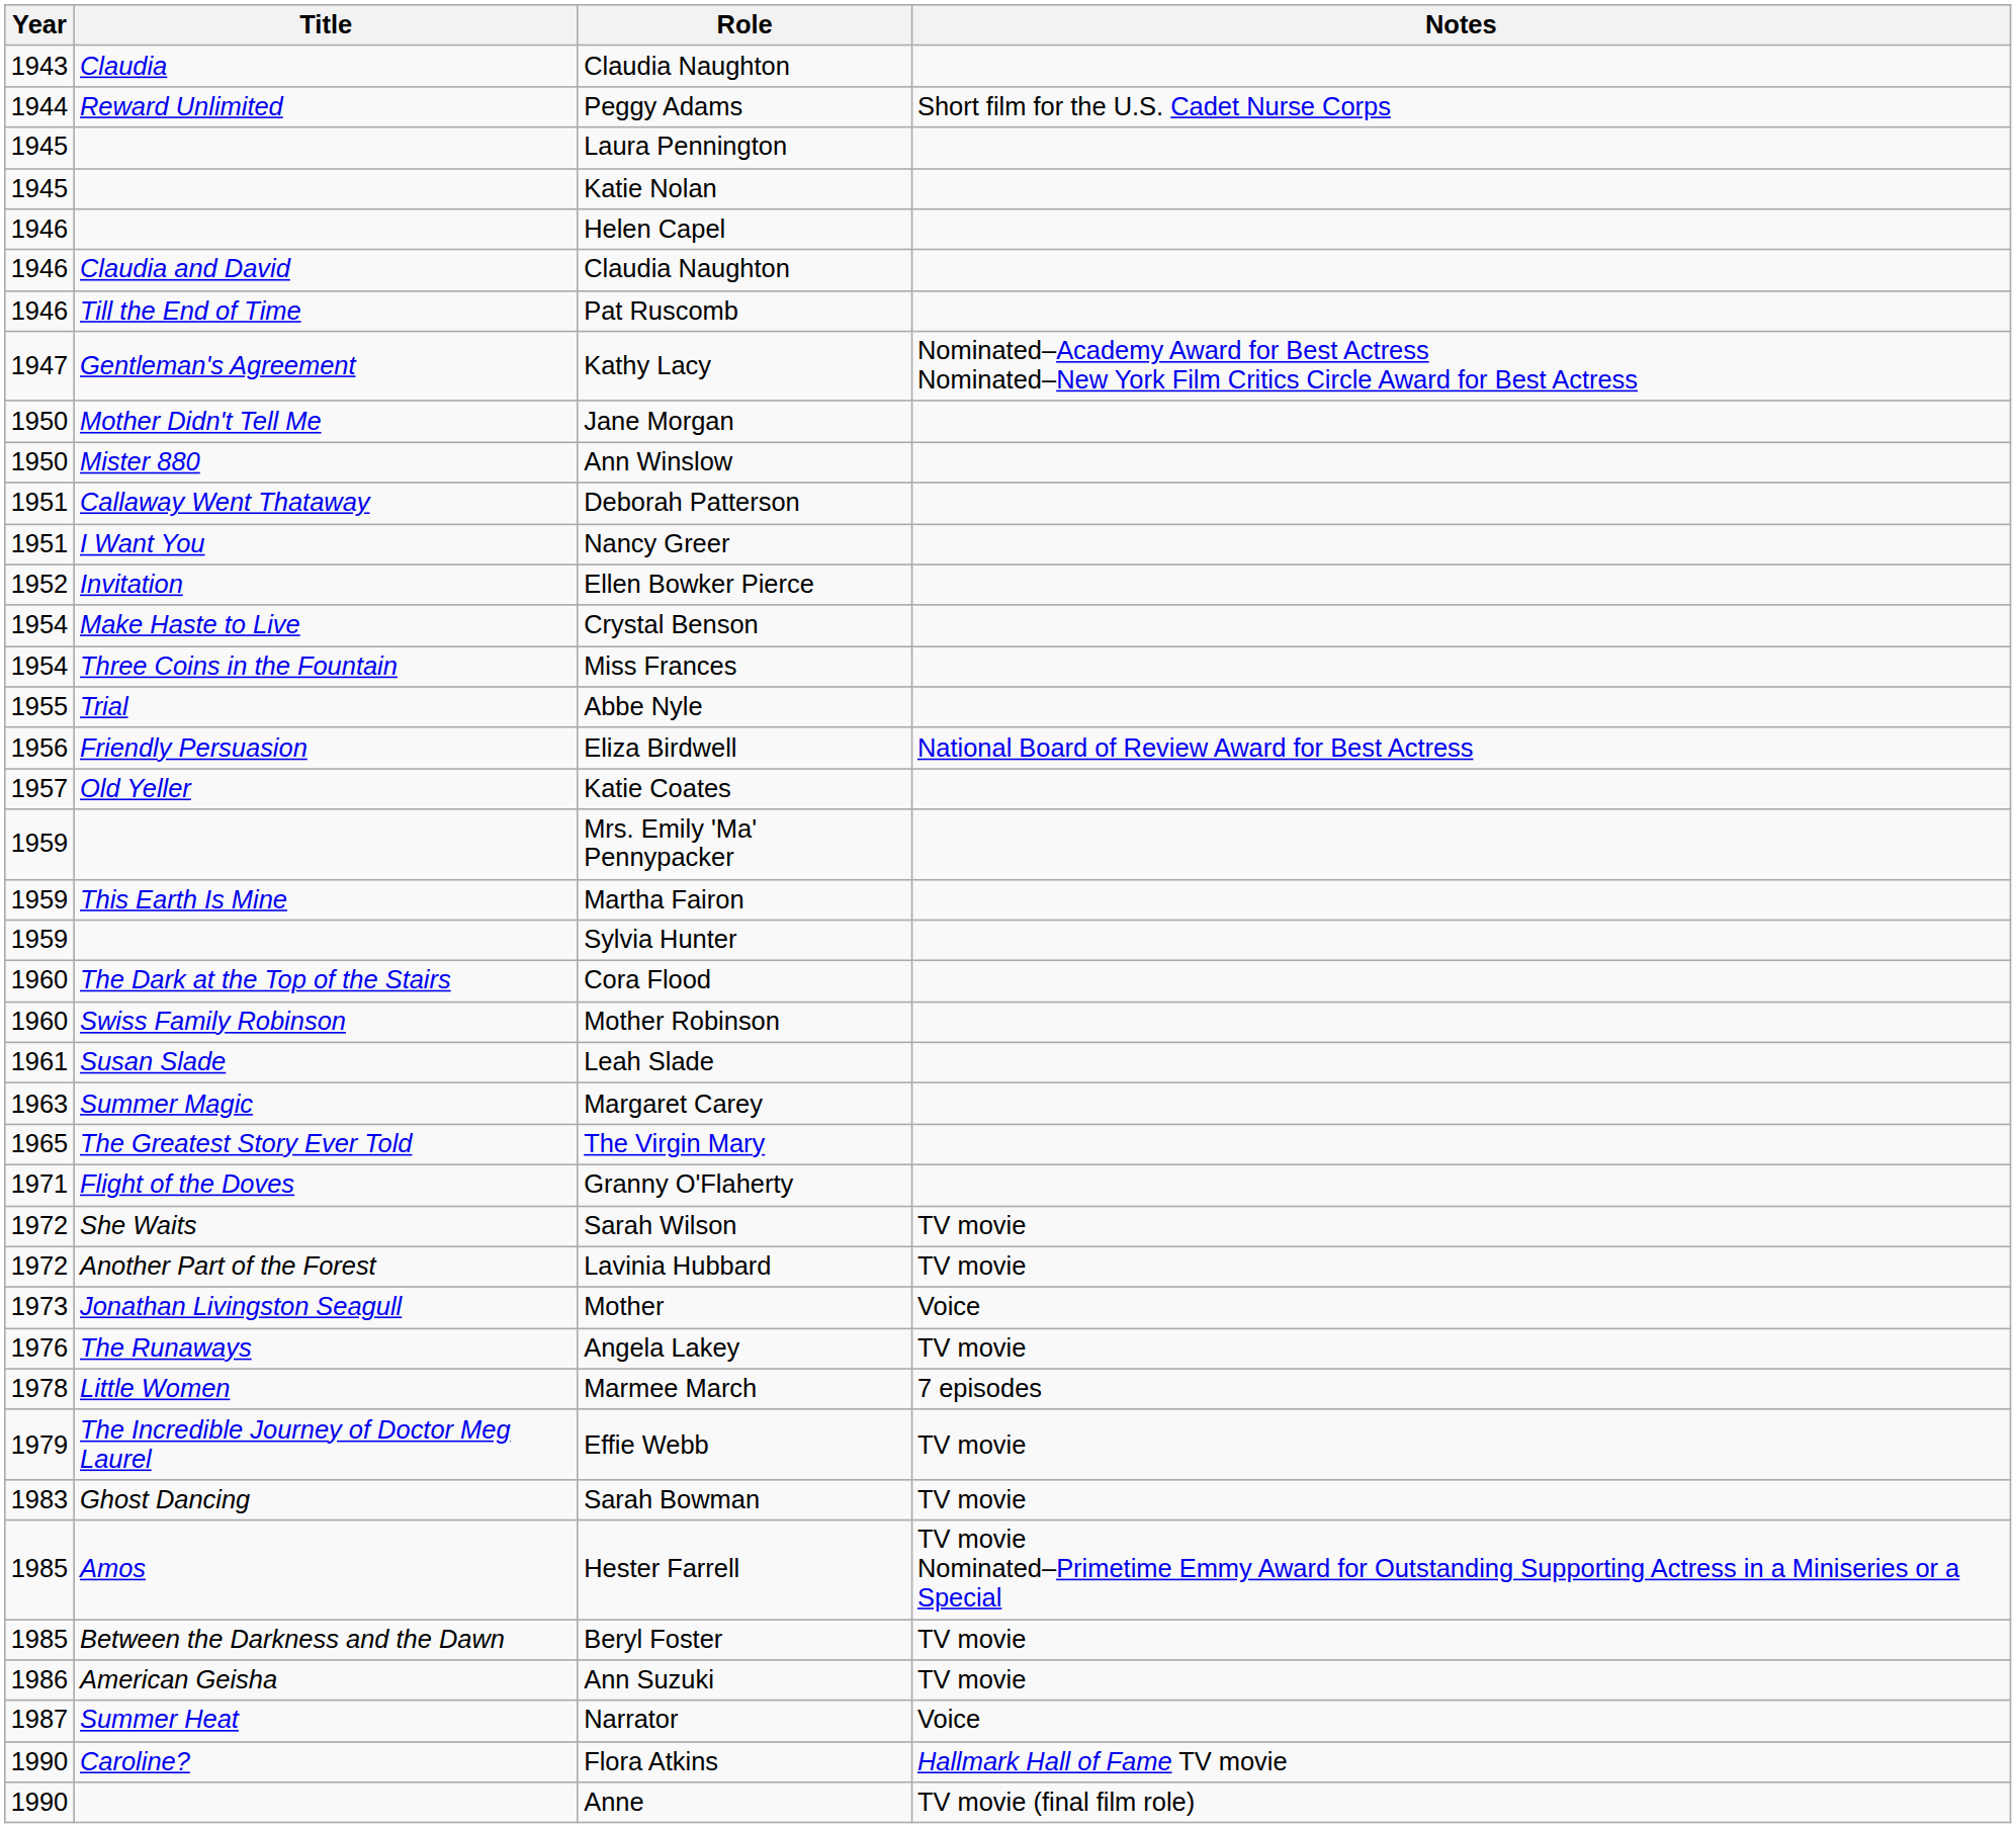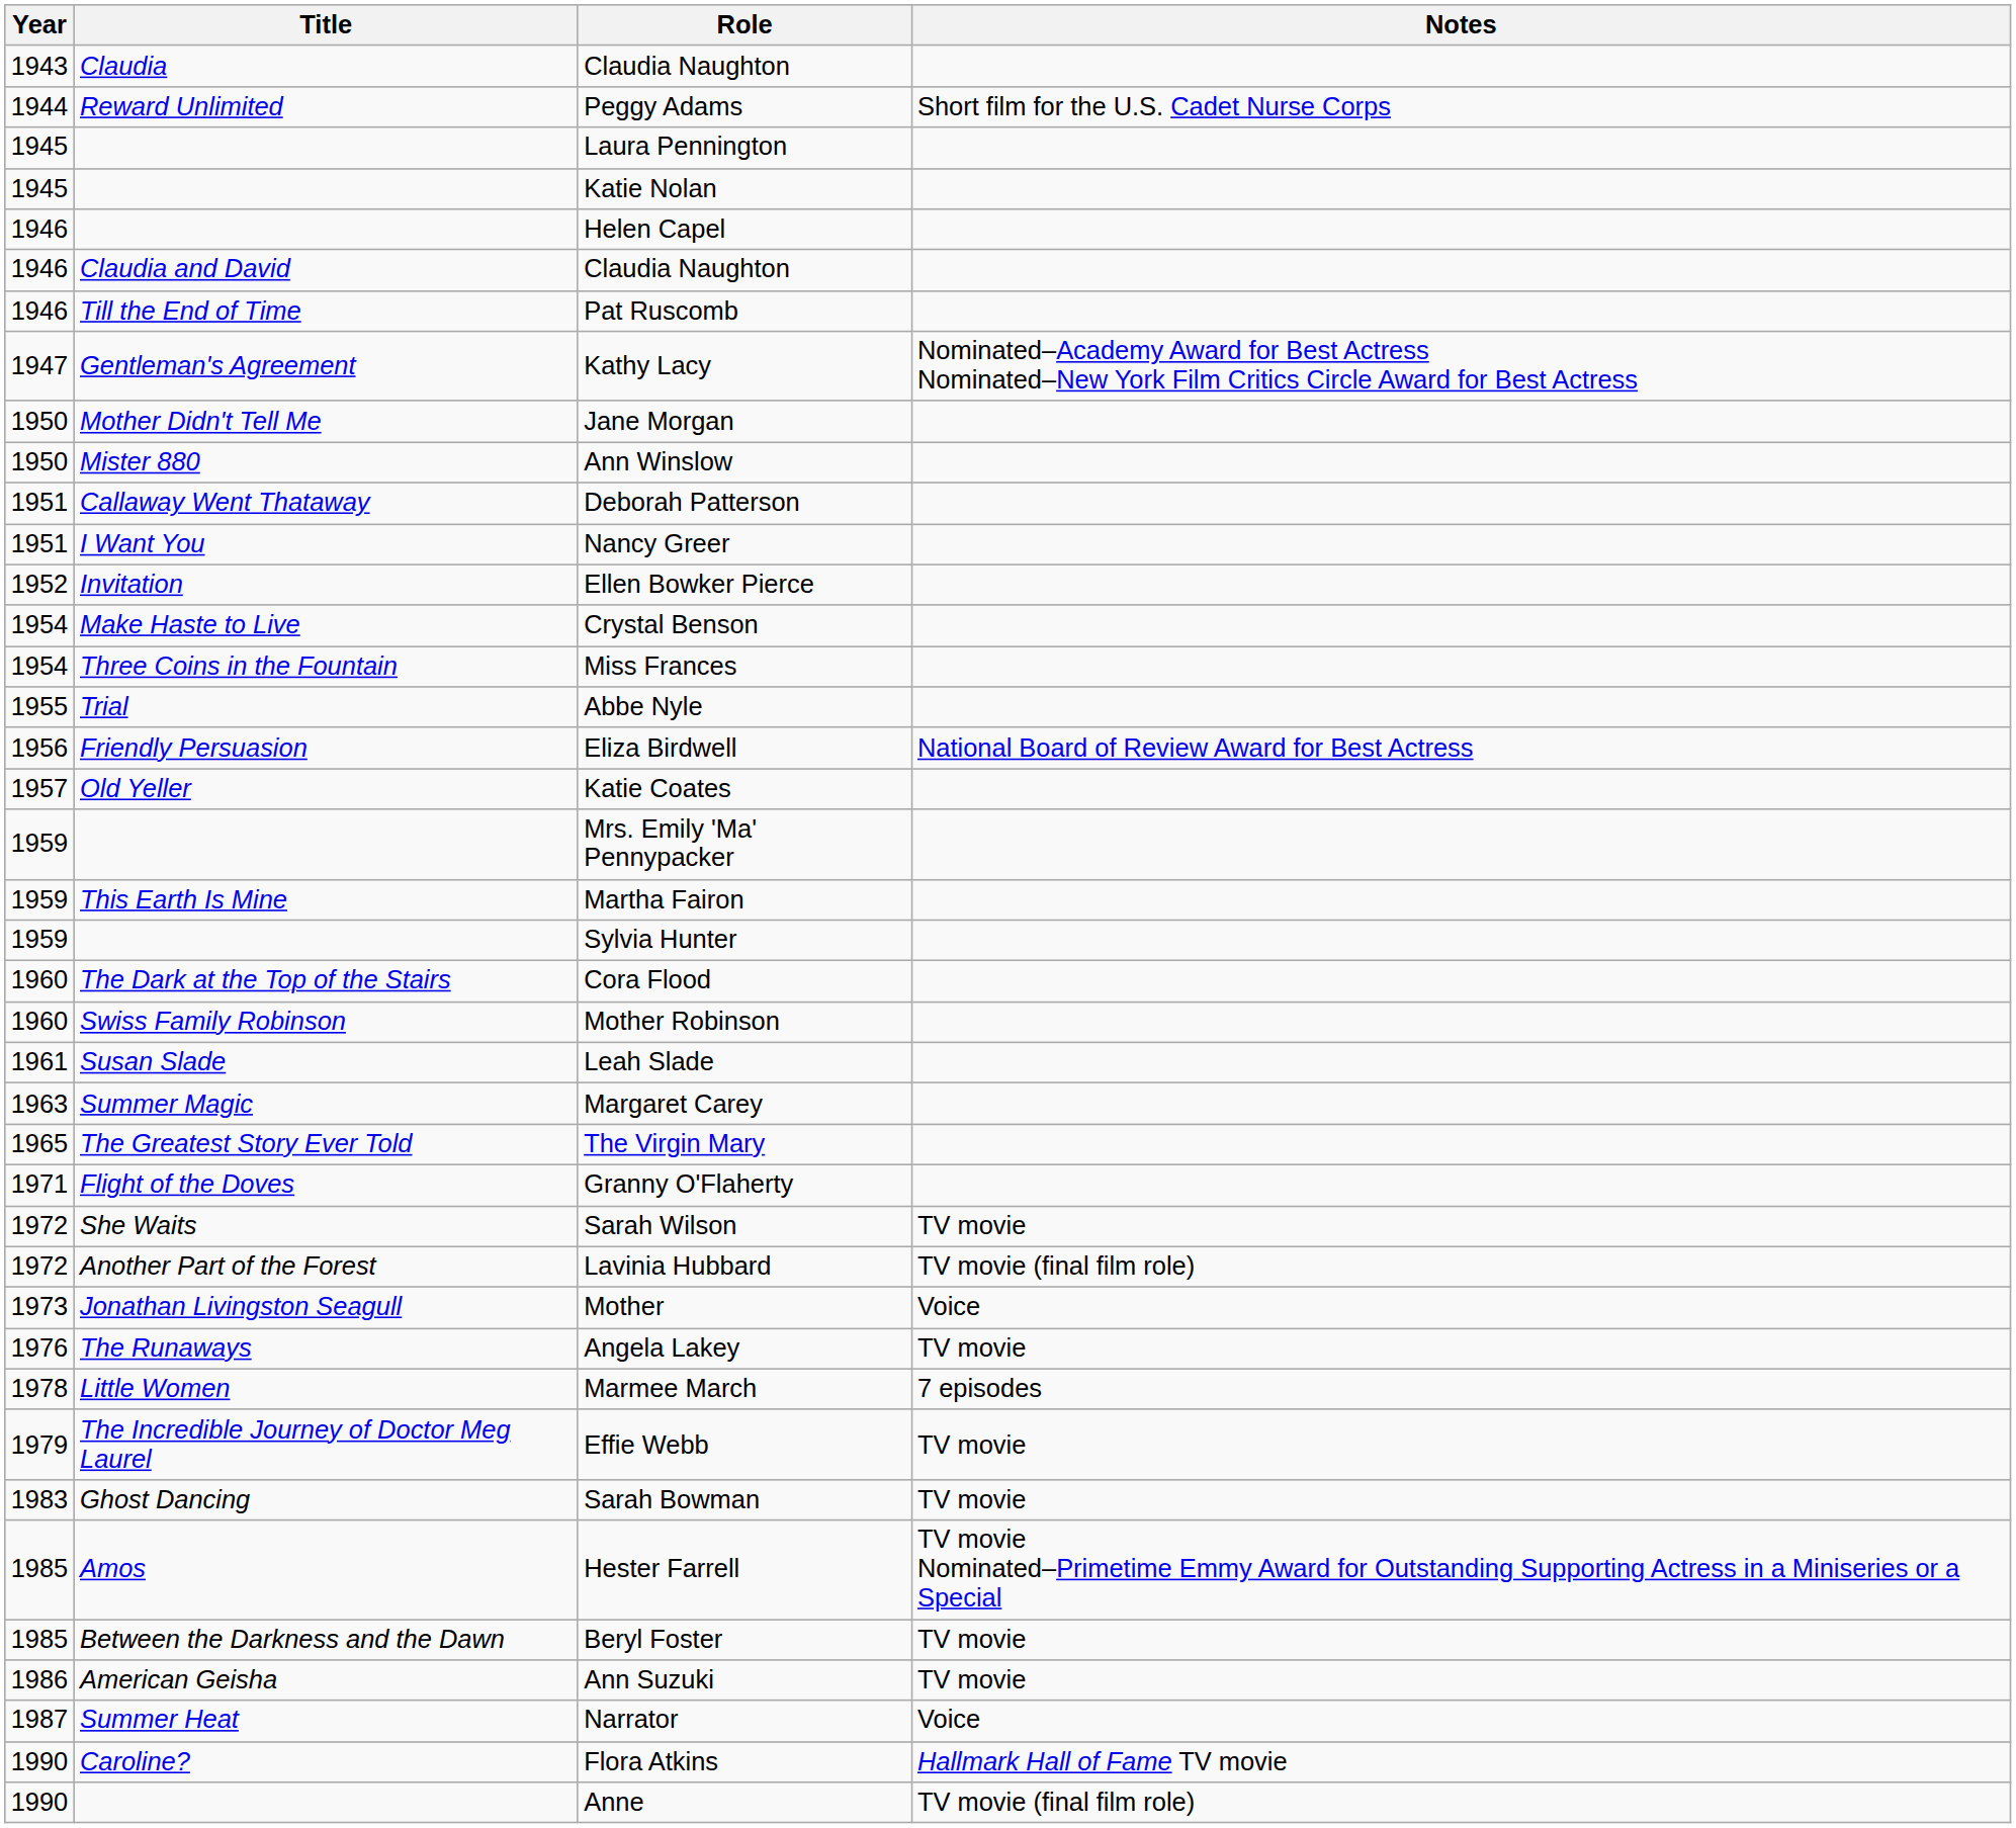Lavinia Hubbard | Notes: TV movie -> TV movie (final film role)
